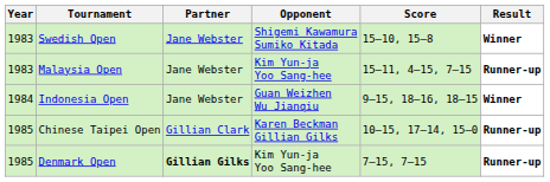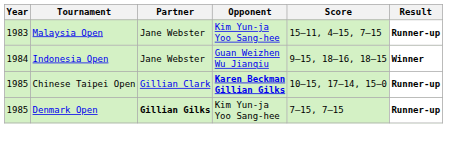- row: 1983 | Swedish Open | Jane Webster | Shigemi Kawamura Sumiko Kitada | 15–10, 15–8 | Winner
Chinese Taipei Open | Opponent: normal -> bold
